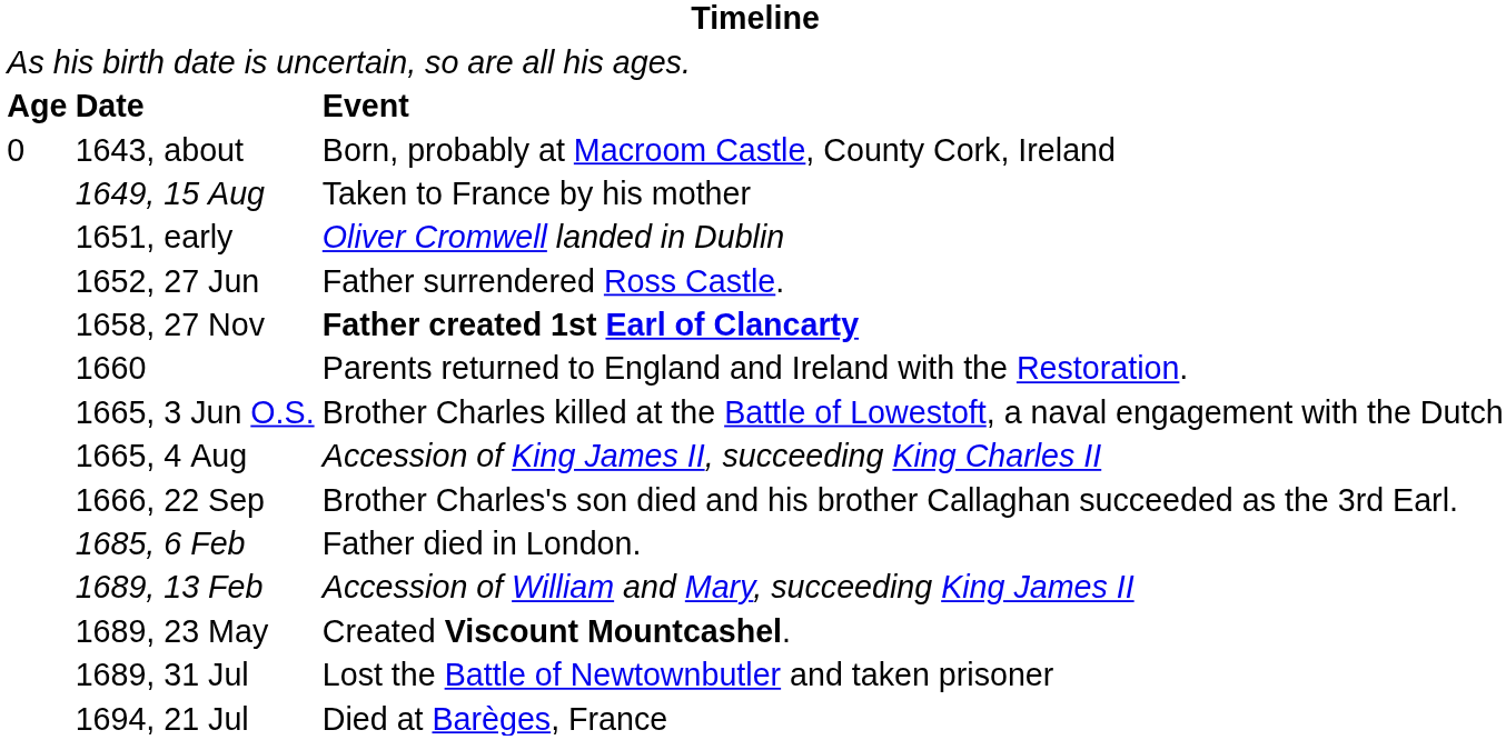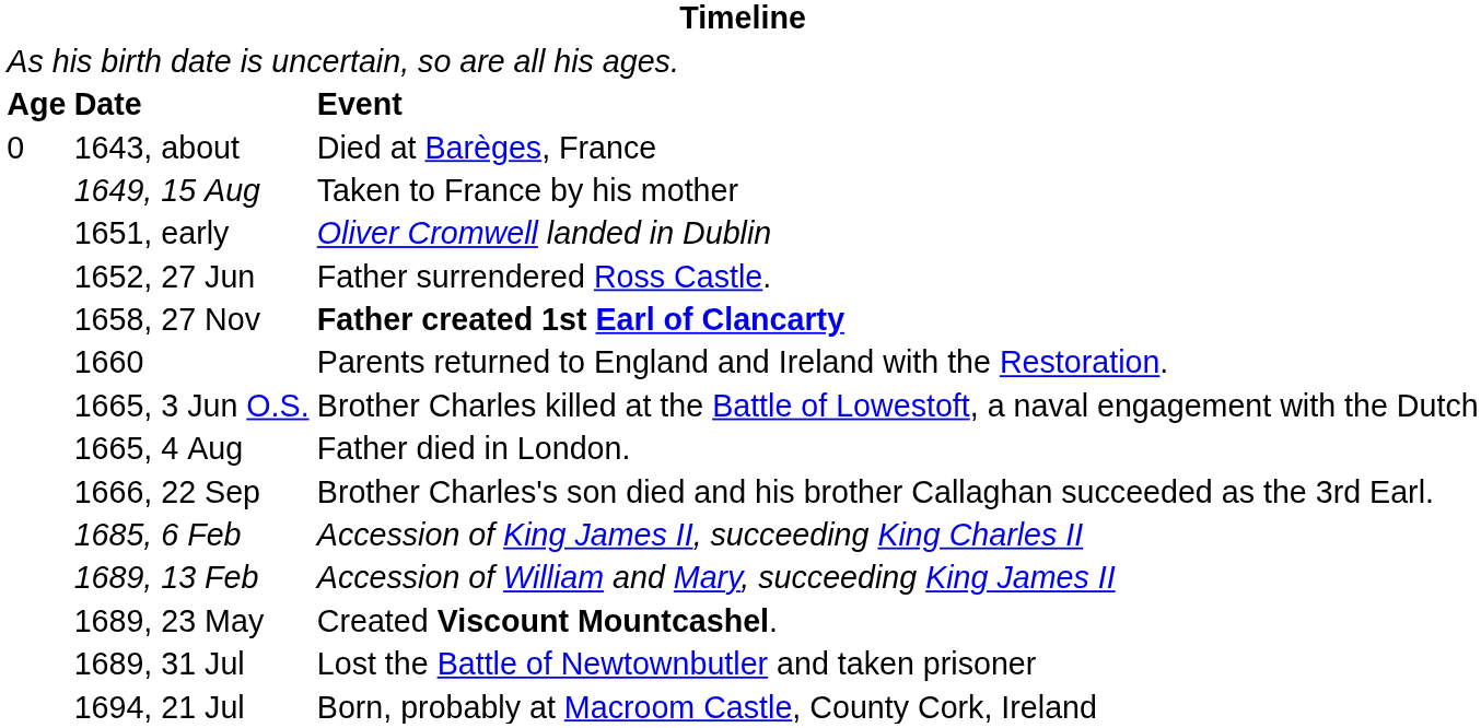1643, about | column 3: Born, probably at Macroom Castle, County Cork, Ireland -> Died at Barèges, France
1665, 4 Aug | column 3: Accession of King James II, succeeding King Charles II -> Father died in London.
1685, 6 Feb | column 3: Father died in London. -> Accession of King James II, succeeding King Charles II
1694, 21 Jul | column 3: Died at Barèges, France -> Born, probably at Macroom Castle, County Cork, Ireland
